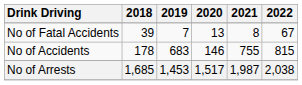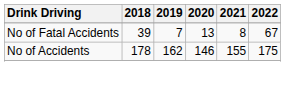No of Accidents | 2019: 683 -> 162
No of Accidents | 2021: 755 -> 155
No of Accidents | 2022: 815 -> 175
- row: No of Arrests | 1,685 | 1,453 | 1,517 | 1,987 | 2,038
